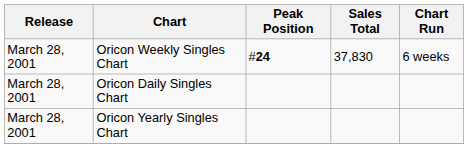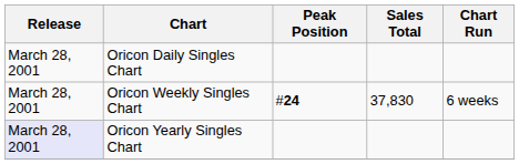rows swapped: Oricon Daily Singles Chart <-> Oricon Weekly Singles Chart
Oricon Yearly Singles Chart | Release: no background -> lavender background
